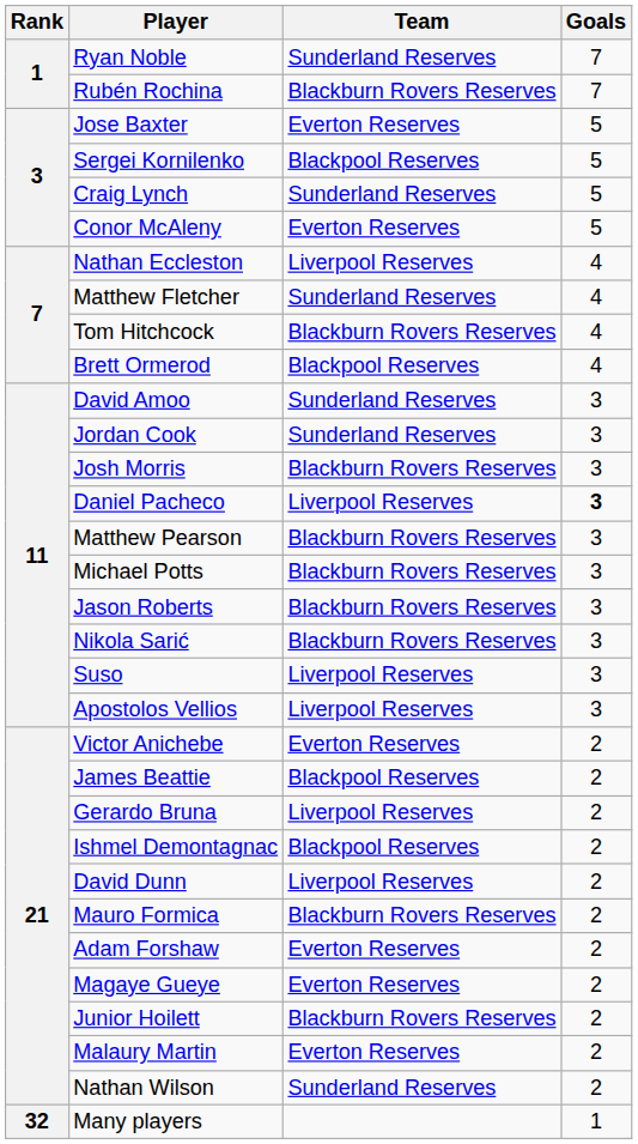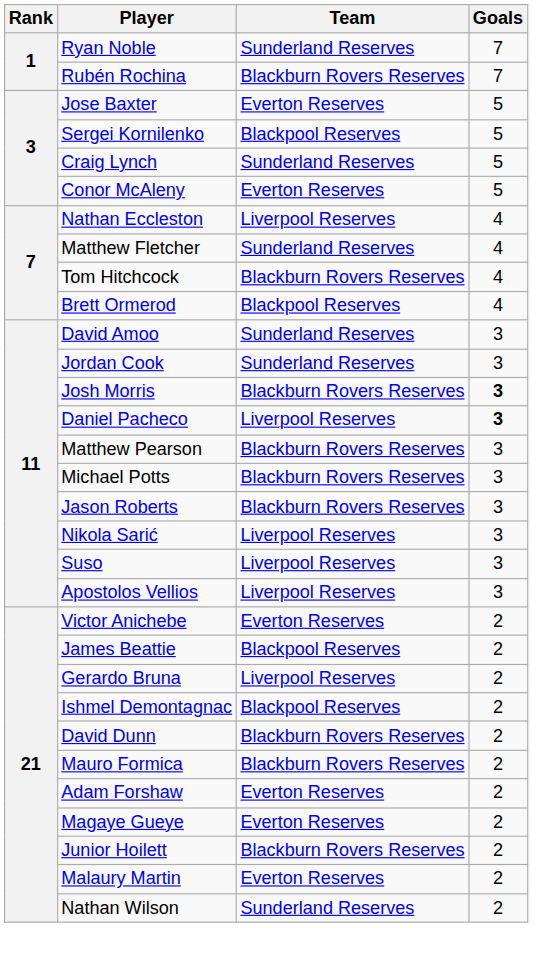Josh Morris | Goals: normal -> bold
Nikola Sarić | Team: Blackburn Rovers Reserves -> Liverpool Reserves
David Dunn | Team: Liverpool Reserves -> Blackburn Rovers Reserves
- row: 32 | Many players | 1
